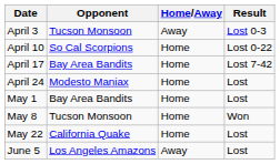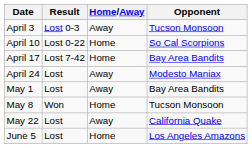columns swapped: Opponent <-> Result
April 24 | Home/Away: Home -> Away
May 1 | Home/Away: Home -> Away
May 22 | Home/Away: Home -> Away
June 5 | Home/Away: Away -> Home
